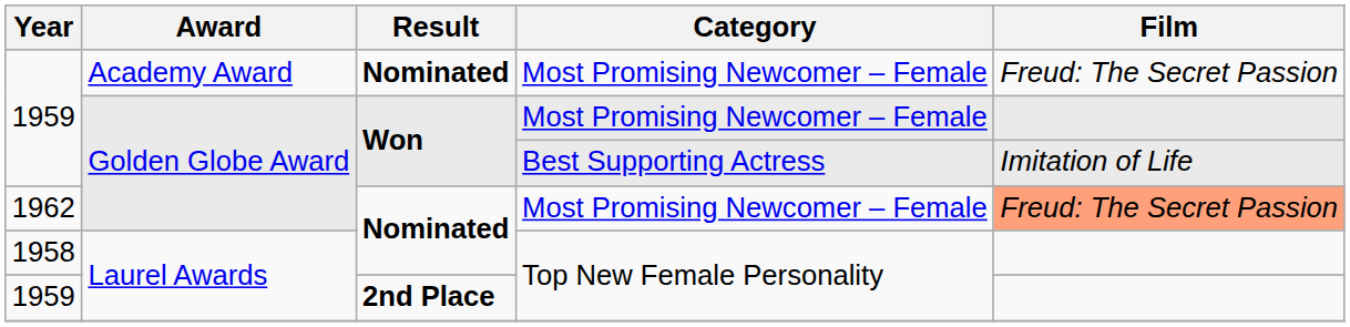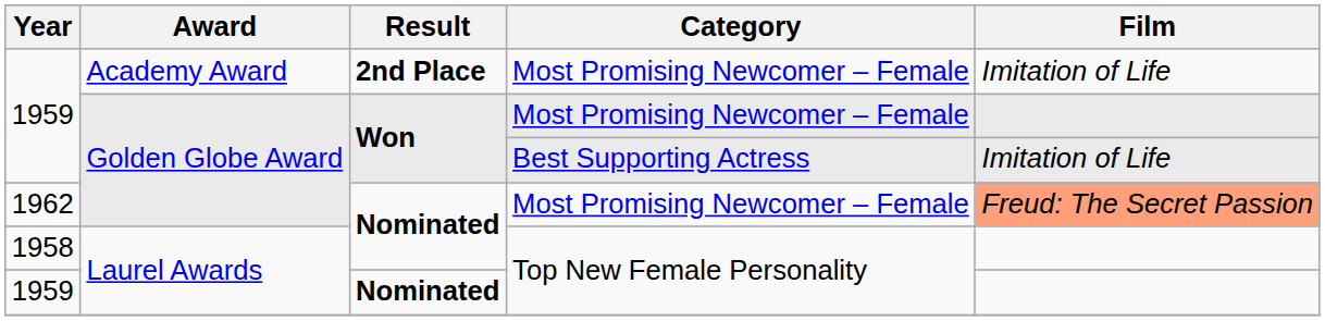1959 / Academy Award | Result: Nominated -> 2nd Place
1959 / Academy Award | Film: Freud: The Secret Passion -> Imitation of Life
1959 / Laurel Awards | Result: 2nd Place -> Nominated
